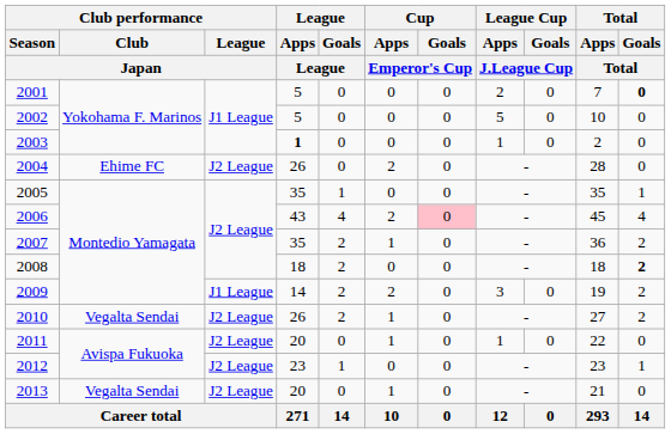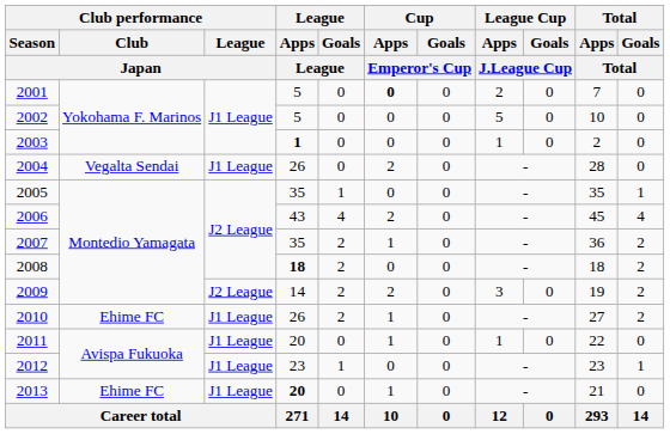2001 | Cup / Apps / Emperor's Cup: normal -> bold
2001 | Total / Goals / Total: bold -> normal
2004 | Club performance / Club / Japan: Ehime FC -> Vegalta Sendai
2004 | Club performance / League / Japan: J2 League -> J1 League
2006 | Cup / Goals / Emperor's Cup: pink background -> no background
2008 | League / Apps / League: normal -> bold
2008 | Total / Goals / Total: bold -> normal
2009 | Club performance / League / Japan: J1 League -> J2 League
2010 | Club performance / Club / Japan: Vegalta Sendai -> Ehime FC
2010 | Club performance / League / Japan: J2 League -> J1 League
2011 | Club performance / League / Japan: J2 League -> J1 League
2012 | Club performance / League / Japan: J2 League -> J1 League
2013 | Club performance / Club / Japan: Vegalta Sendai -> Ehime FC
2013 | Club performance / League / Japan: J2 League -> J1 League
2013 | League / Apps / League: normal -> bold
